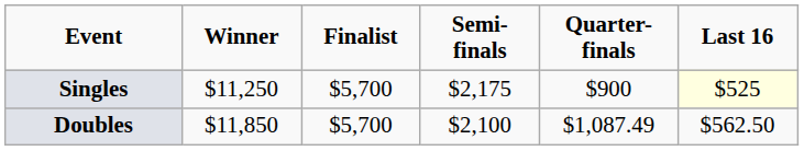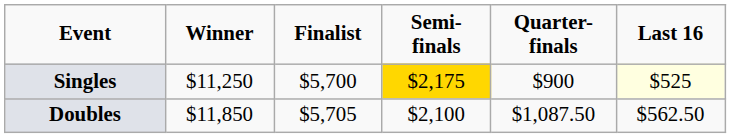Singles | Semi-finals: no background -> gold background
Doubles | Finalist: $5,700 -> $5,705
Doubles | Quarter-finals: $1,087.49 -> $1,087.50
